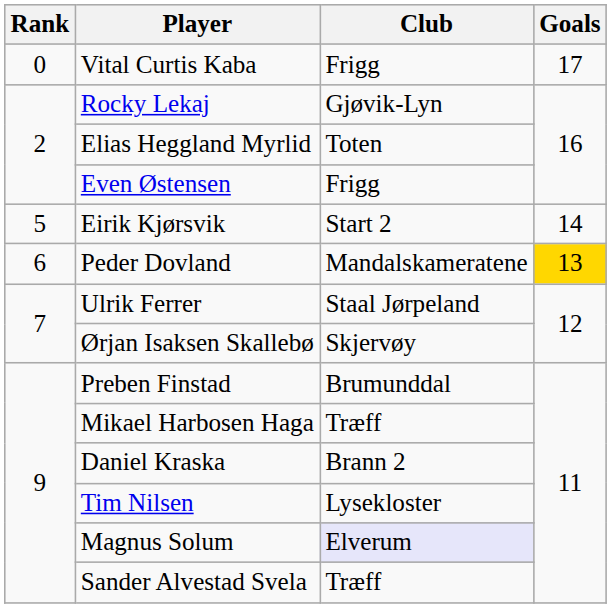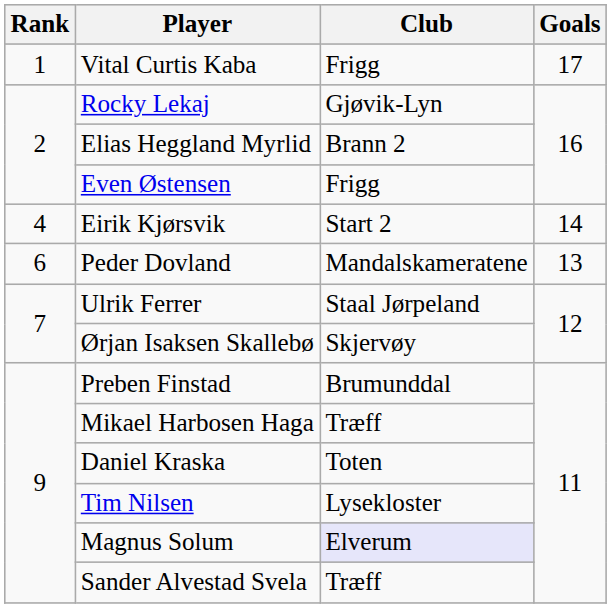Vital Curtis Kaba | Rank: 0 -> 1
Elias Heggland Myrlid | Club: Toten -> Brann 2
Eirik Kjørsvik | Rank: 5 -> 4
Peder Dovland | Goals: gold background -> no background
Daniel Kraska | Club: Brann 2 -> Toten
